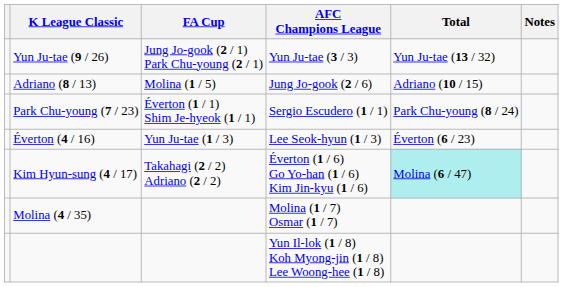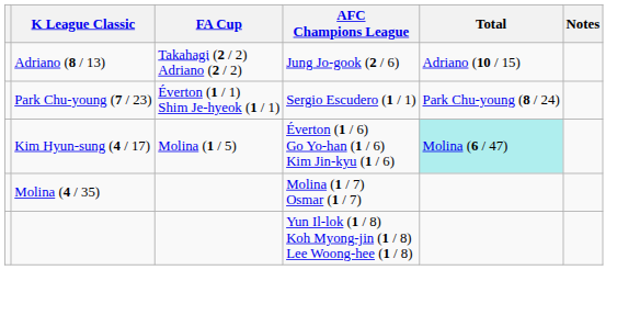- row: Yun Ju-tae (9 / 26) | Jung Jo-gook (2 / 1) Park Chu-young (2 / 1) | Yun Ju-tae (3 / 3) | Yun Ju-tae (13 / 32)
Adriano (8 / 13) | FA Cup: Molina (1 / 5) -> Takahagi (2 / 2) Adriano (2 / 2)
- row: Éverton (4 / 16) | Yun Ju-tae (1 / 3) | Lee Seok-hyun (1 / 3) | Éverton (6 / 23)
Kim Hyun-sung (4 / 17) | FA Cup: Takahagi (2 / 2) Adriano (2 / 2) -> Molina (1 / 5)
